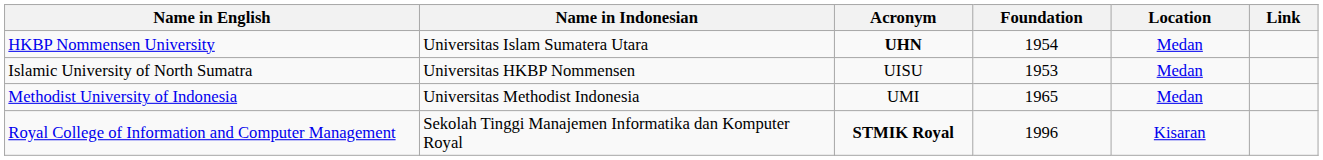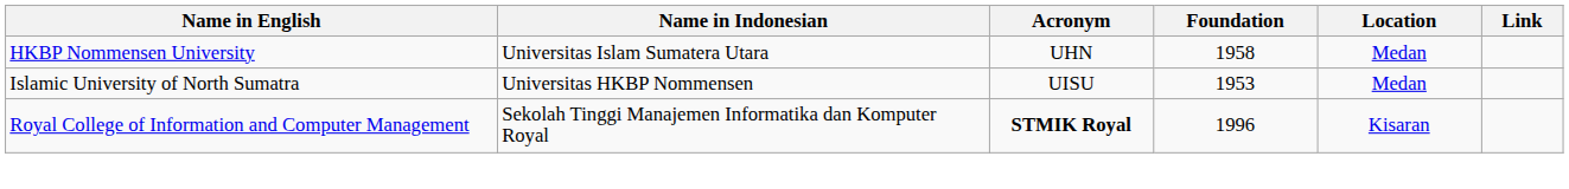HKBP Nommensen University | Acronym: bold -> normal
HKBP Nommensen University | Foundation: 1954 -> 1958
- row: Methodist University of Indonesia | Universitas Methodist Indonesia | UMI | 1965 | Medan
